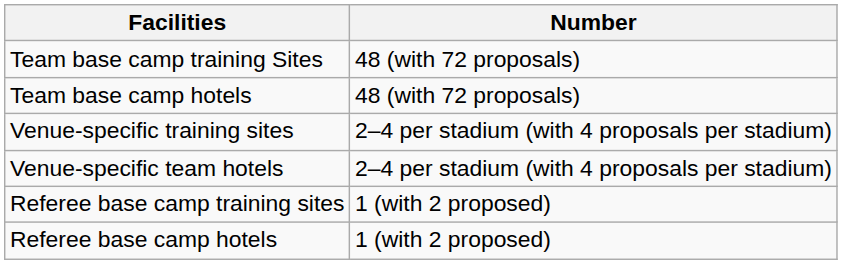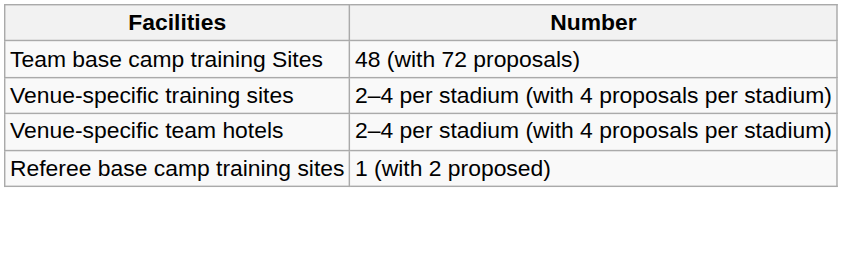- row: Team base camp hotels | 48 (with 72 proposals)
- row: Referee base camp hotels | 1 (with 2 proposed)
